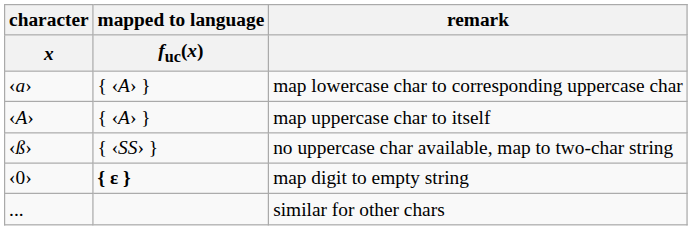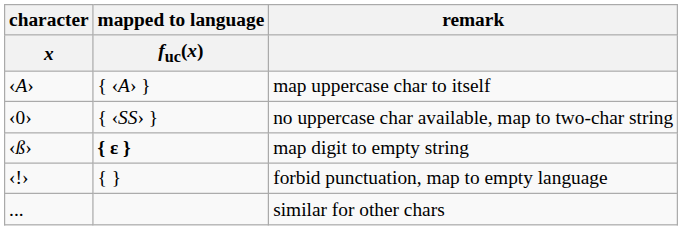- row: ‹a› | { ‹A› } | map lowercase char to corresponding uppercase char
no uppercase char available, map to two-char string | character / x: ‹ß› -> ‹0›
map digit to empty string | character / x: ‹0› -> ‹ß›
+ row: ‹!› | { } | forbid punctuation, map to empty language
